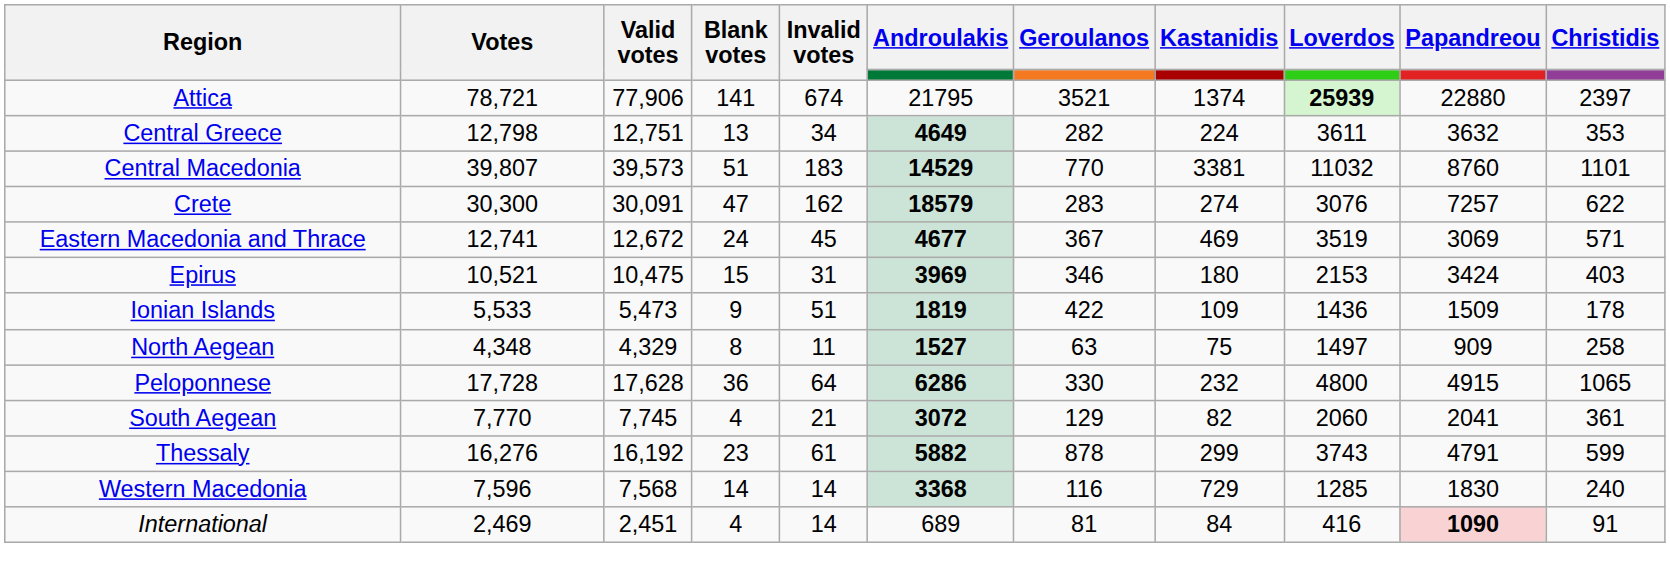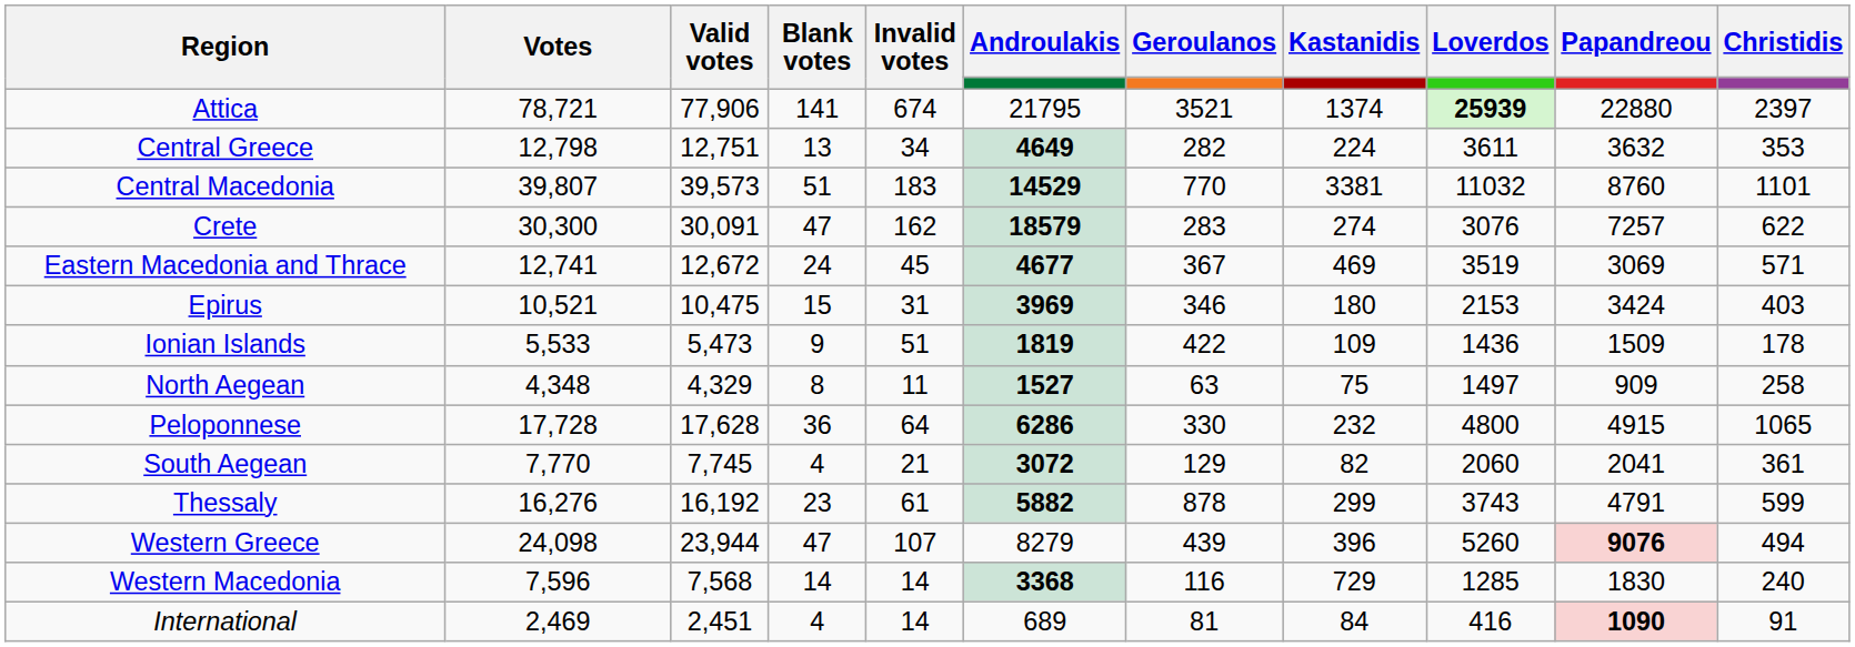+ row: Western Greece | 24,098 | 23,944 | 47 | 107 | 8279 | 439 | 396 | 5260 | 9076 | 494
